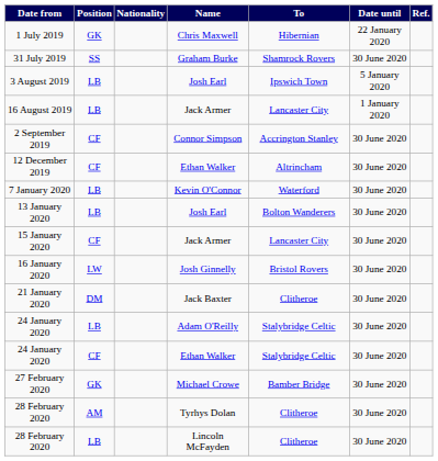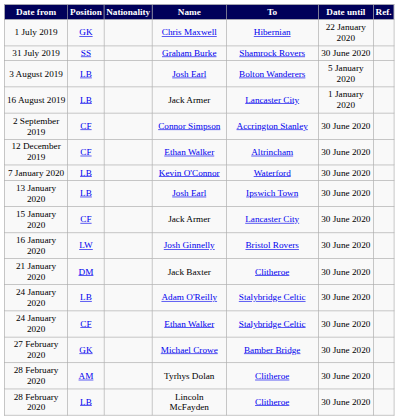3 August 2019 | To: Ipswich Town -> Bolton Wanderers
13 January 2020 | To: Bolton Wanderers -> Ipswich Town
